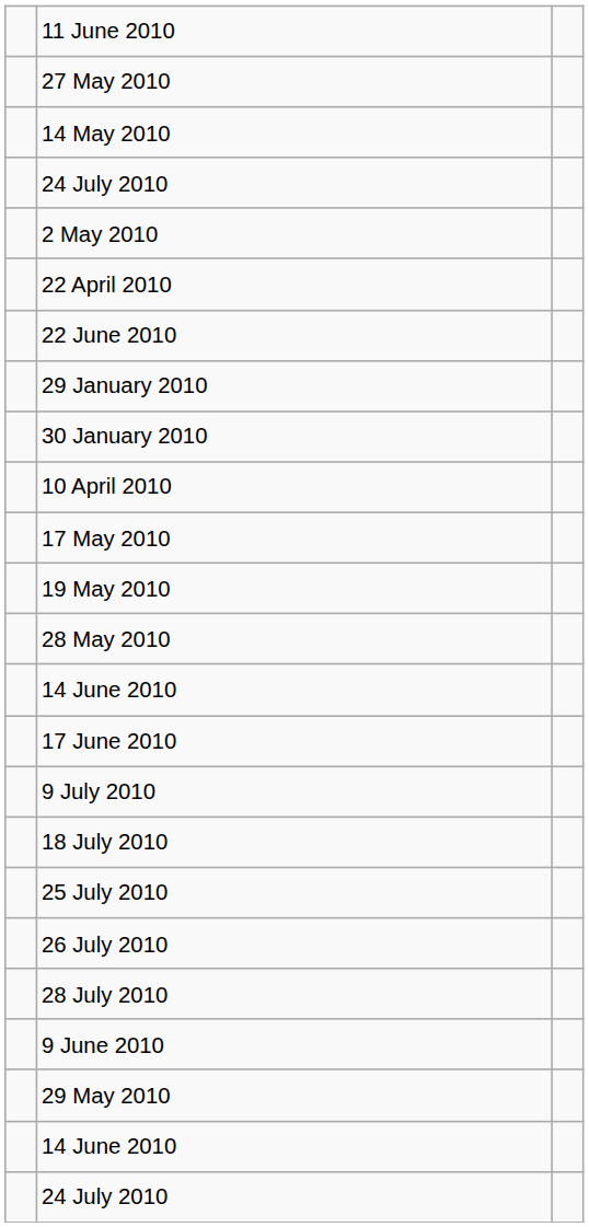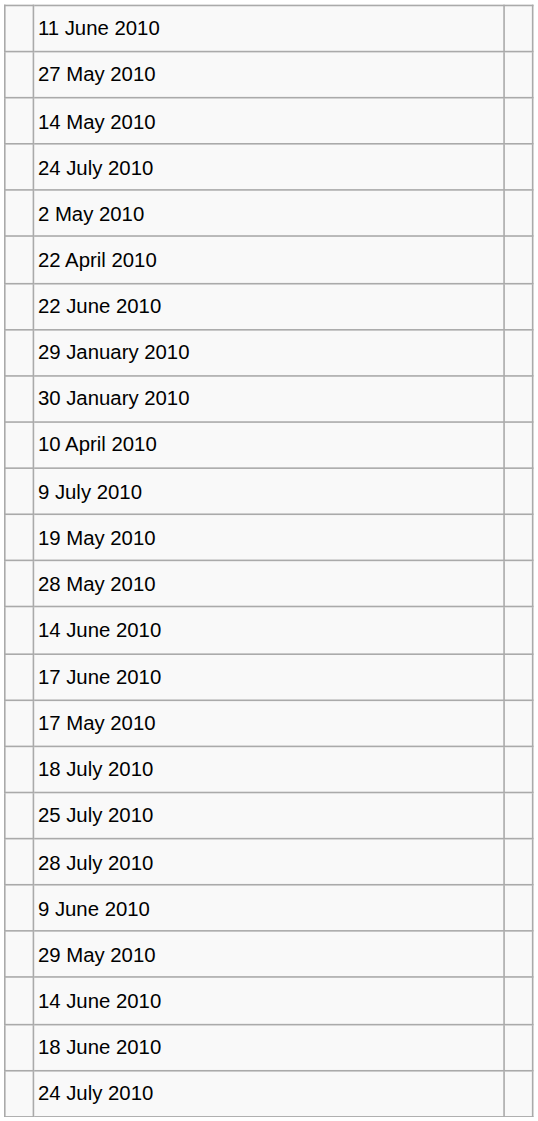rows swapped: 17 May 2010 <-> 9 July 2010
- row: 26 July 2010
+ row: 18 June 2010
